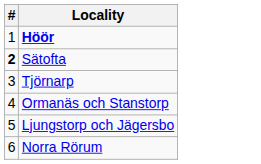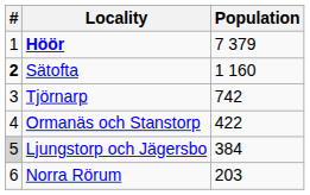+ column: Population | 7 379 | 1 160 | 742 | 422 | 384 | 203
Ljungstorp och Jägersbo | #: no background -> lightgrey background
